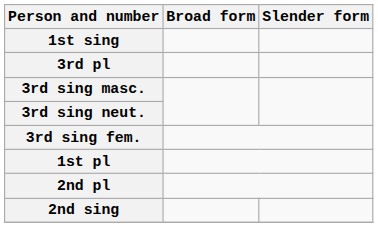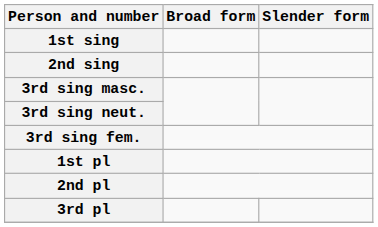rows swapped: 2nd sing <-> 3rd pl
